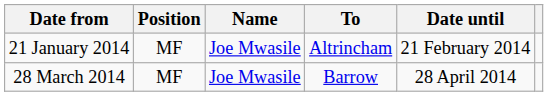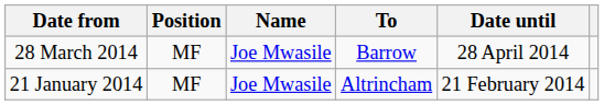rows swapped: 21 January 2014 <-> 28 March 2014
